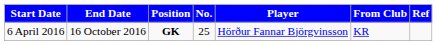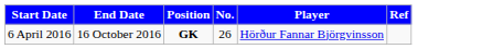- column: From Club | KR
6 April 2016 | No.: 25 -> 26
